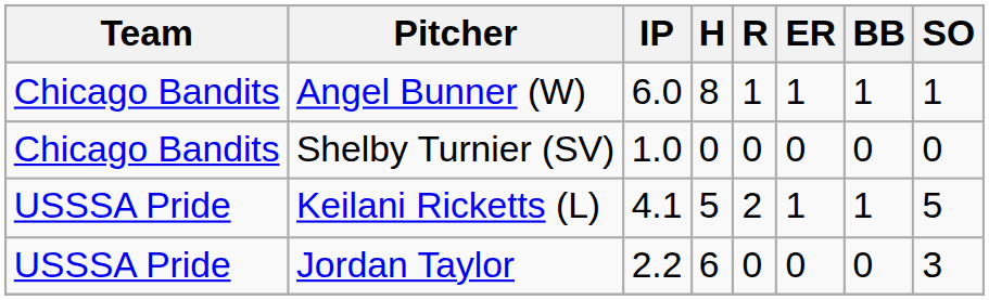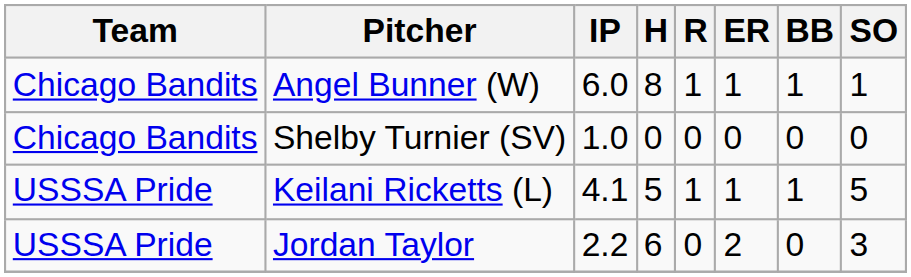Keilani Ricketts (L) | R: 2 -> 1
Jordan Taylor | ER: 0 -> 2
